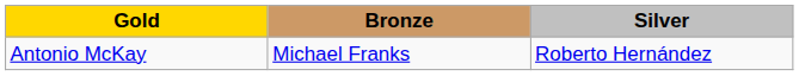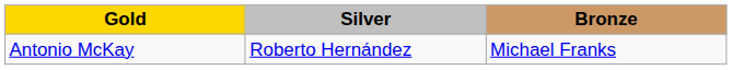columns swapped: Silver <-> Bronze
